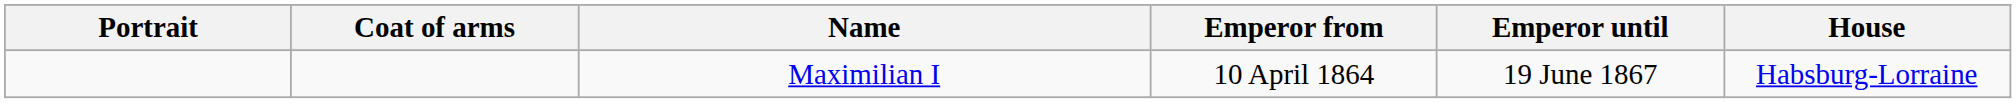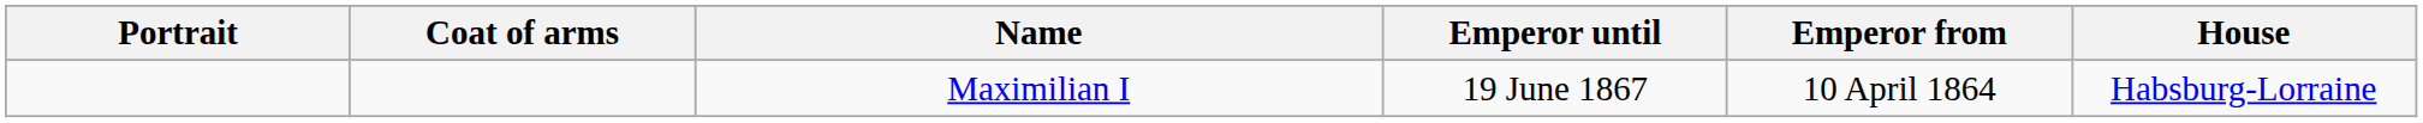columns swapped: Emperor from <-> Emperor until
